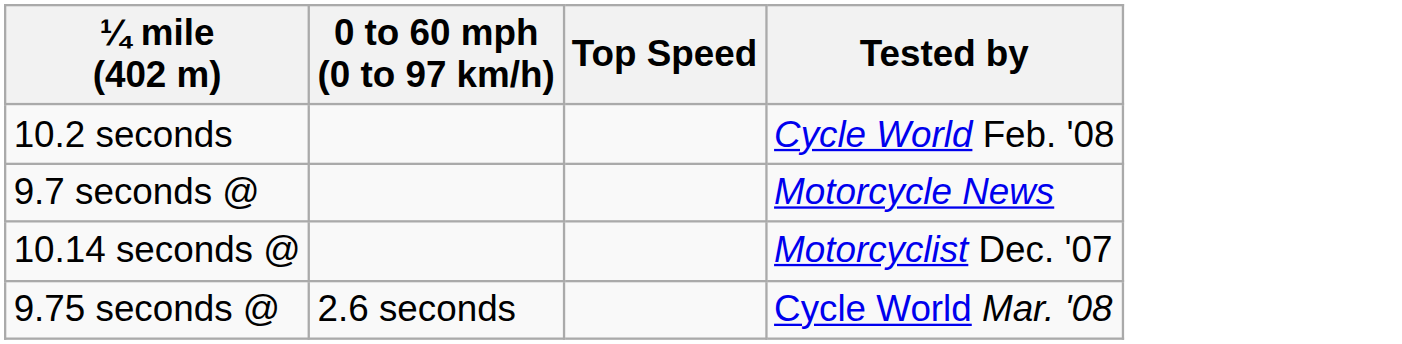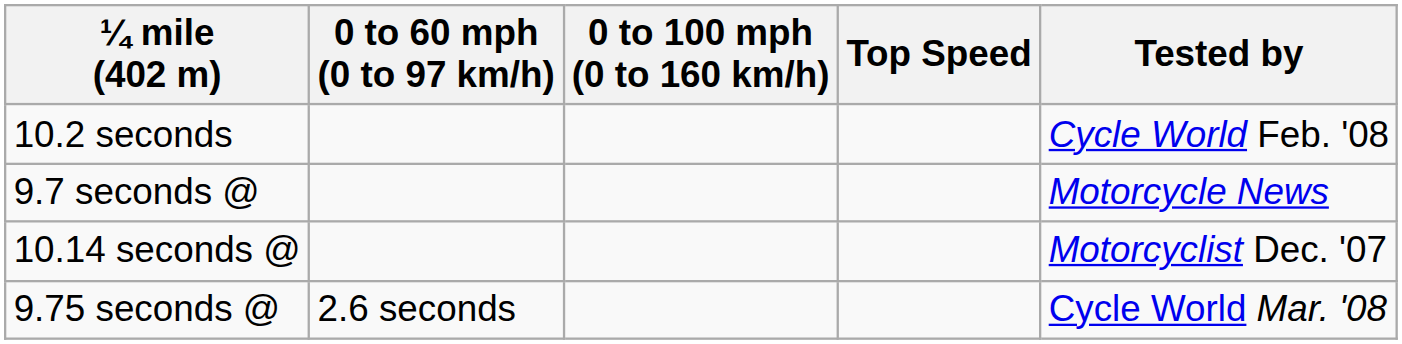+ column: 0 to 100 mph (0 to 160 km/h)
